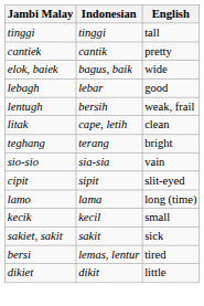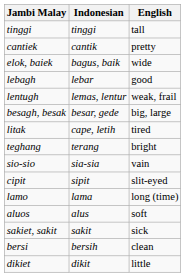lentugh | Indonesian: bersih -> lemas, lentur
+ row: besagh, besak | besar, gede | big, large
litak | English: clean -> tired
- row: kecik | kecil | small
+ row: aluos | alus | soft
bersi | Indonesian: lemas, lentur -> bersih
bersi | English: tired -> clean
